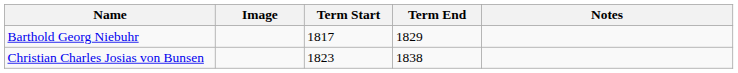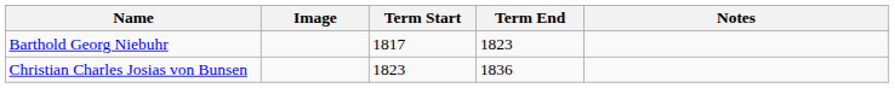Barthold Georg Niebuhr | Term End: 1829 -> 1823
Christian Charles Josias von Bunsen | Term End: 1838 -> 1836
